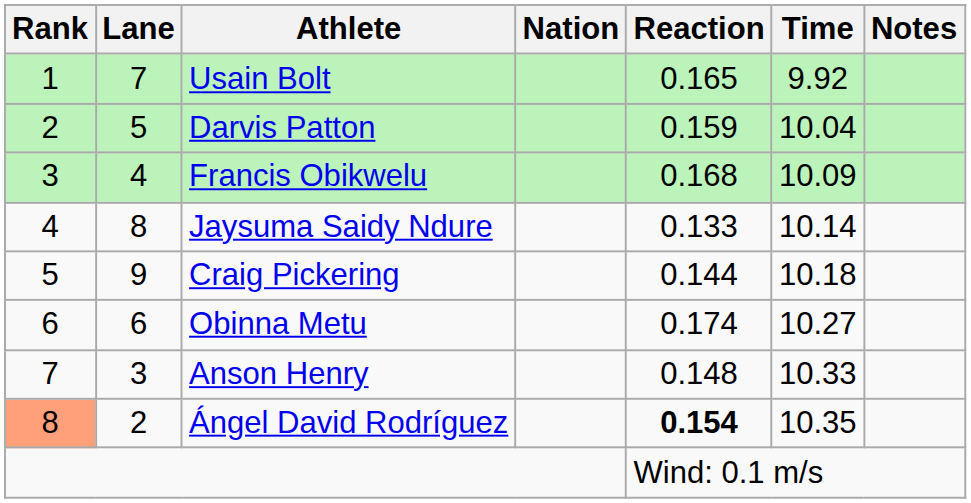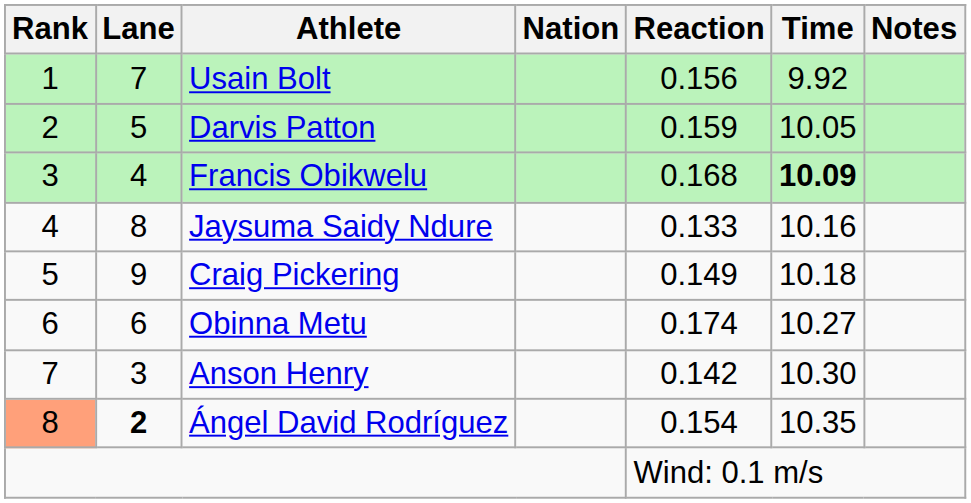Usain Bolt | Reaction: 0.165 -> 0.156
Darvis Patton | Time: 10.04 -> 10.05
Francis Obikwelu | Time: normal -> bold
Jaysuma Saidy Ndure | Time: 10.14 -> 10.16
Craig Pickering | Reaction: 0.144 -> 0.149
Anson Henry | Reaction: 0.148 -> 0.142
Anson Henry | Time: 10.33 -> 10.30
Ángel David Rodríguez | Lane: normal -> bold
Ángel David Rodríguez | Reaction: bold -> normal
